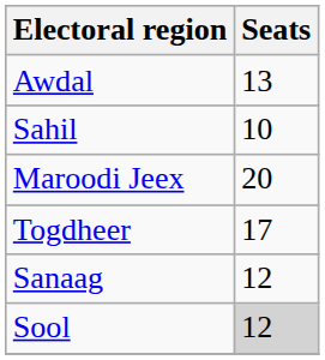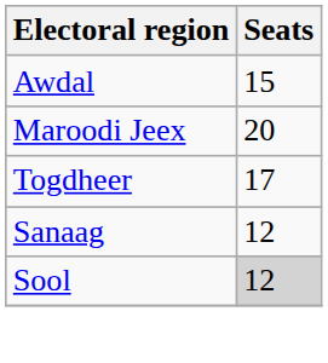Awdal | Seats: 13 -> 15
- row: Sahil | 10
